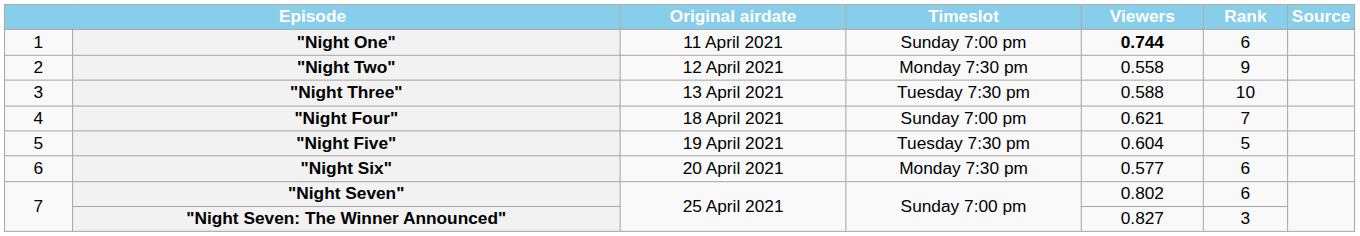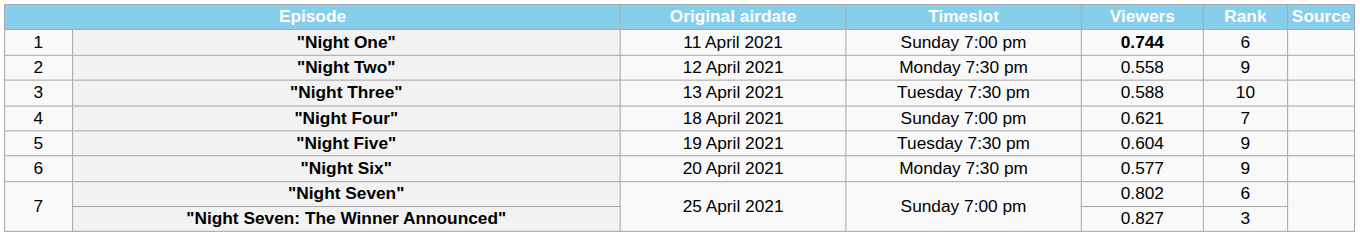"Night Five" | Rank: 5 -> 9
"Night Six" | Rank: 6 -> 9
